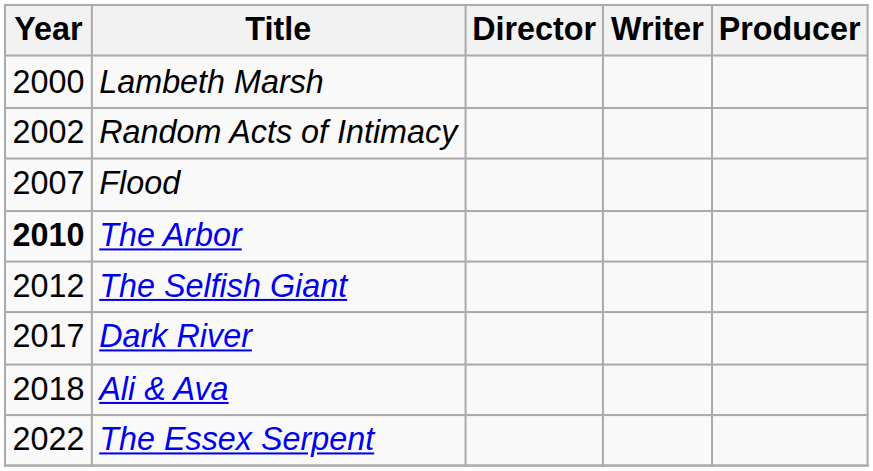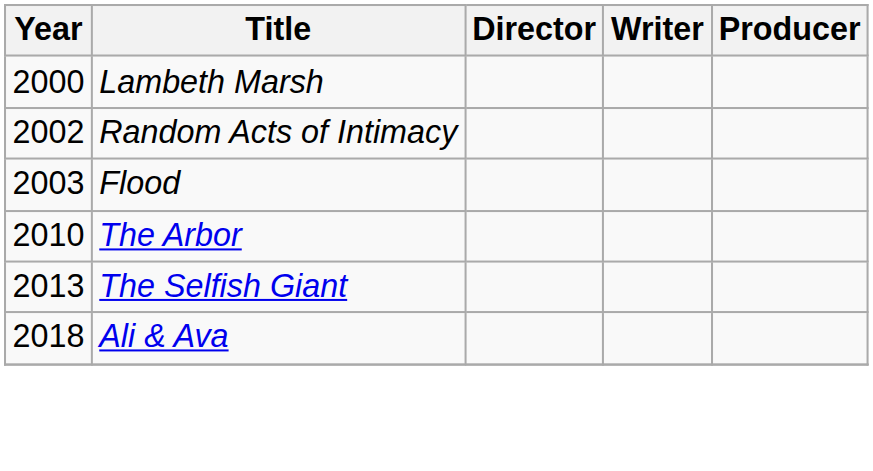Flood | Year: 2007 -> 2003
The Arbor | Year: bold -> normal
The Selfish Giant | Year: 2012 -> 2013
- row: 2017 | Dark River
- row: 2022 | The Essex Serpent
